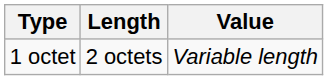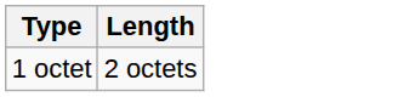- column: Value | Variable length
